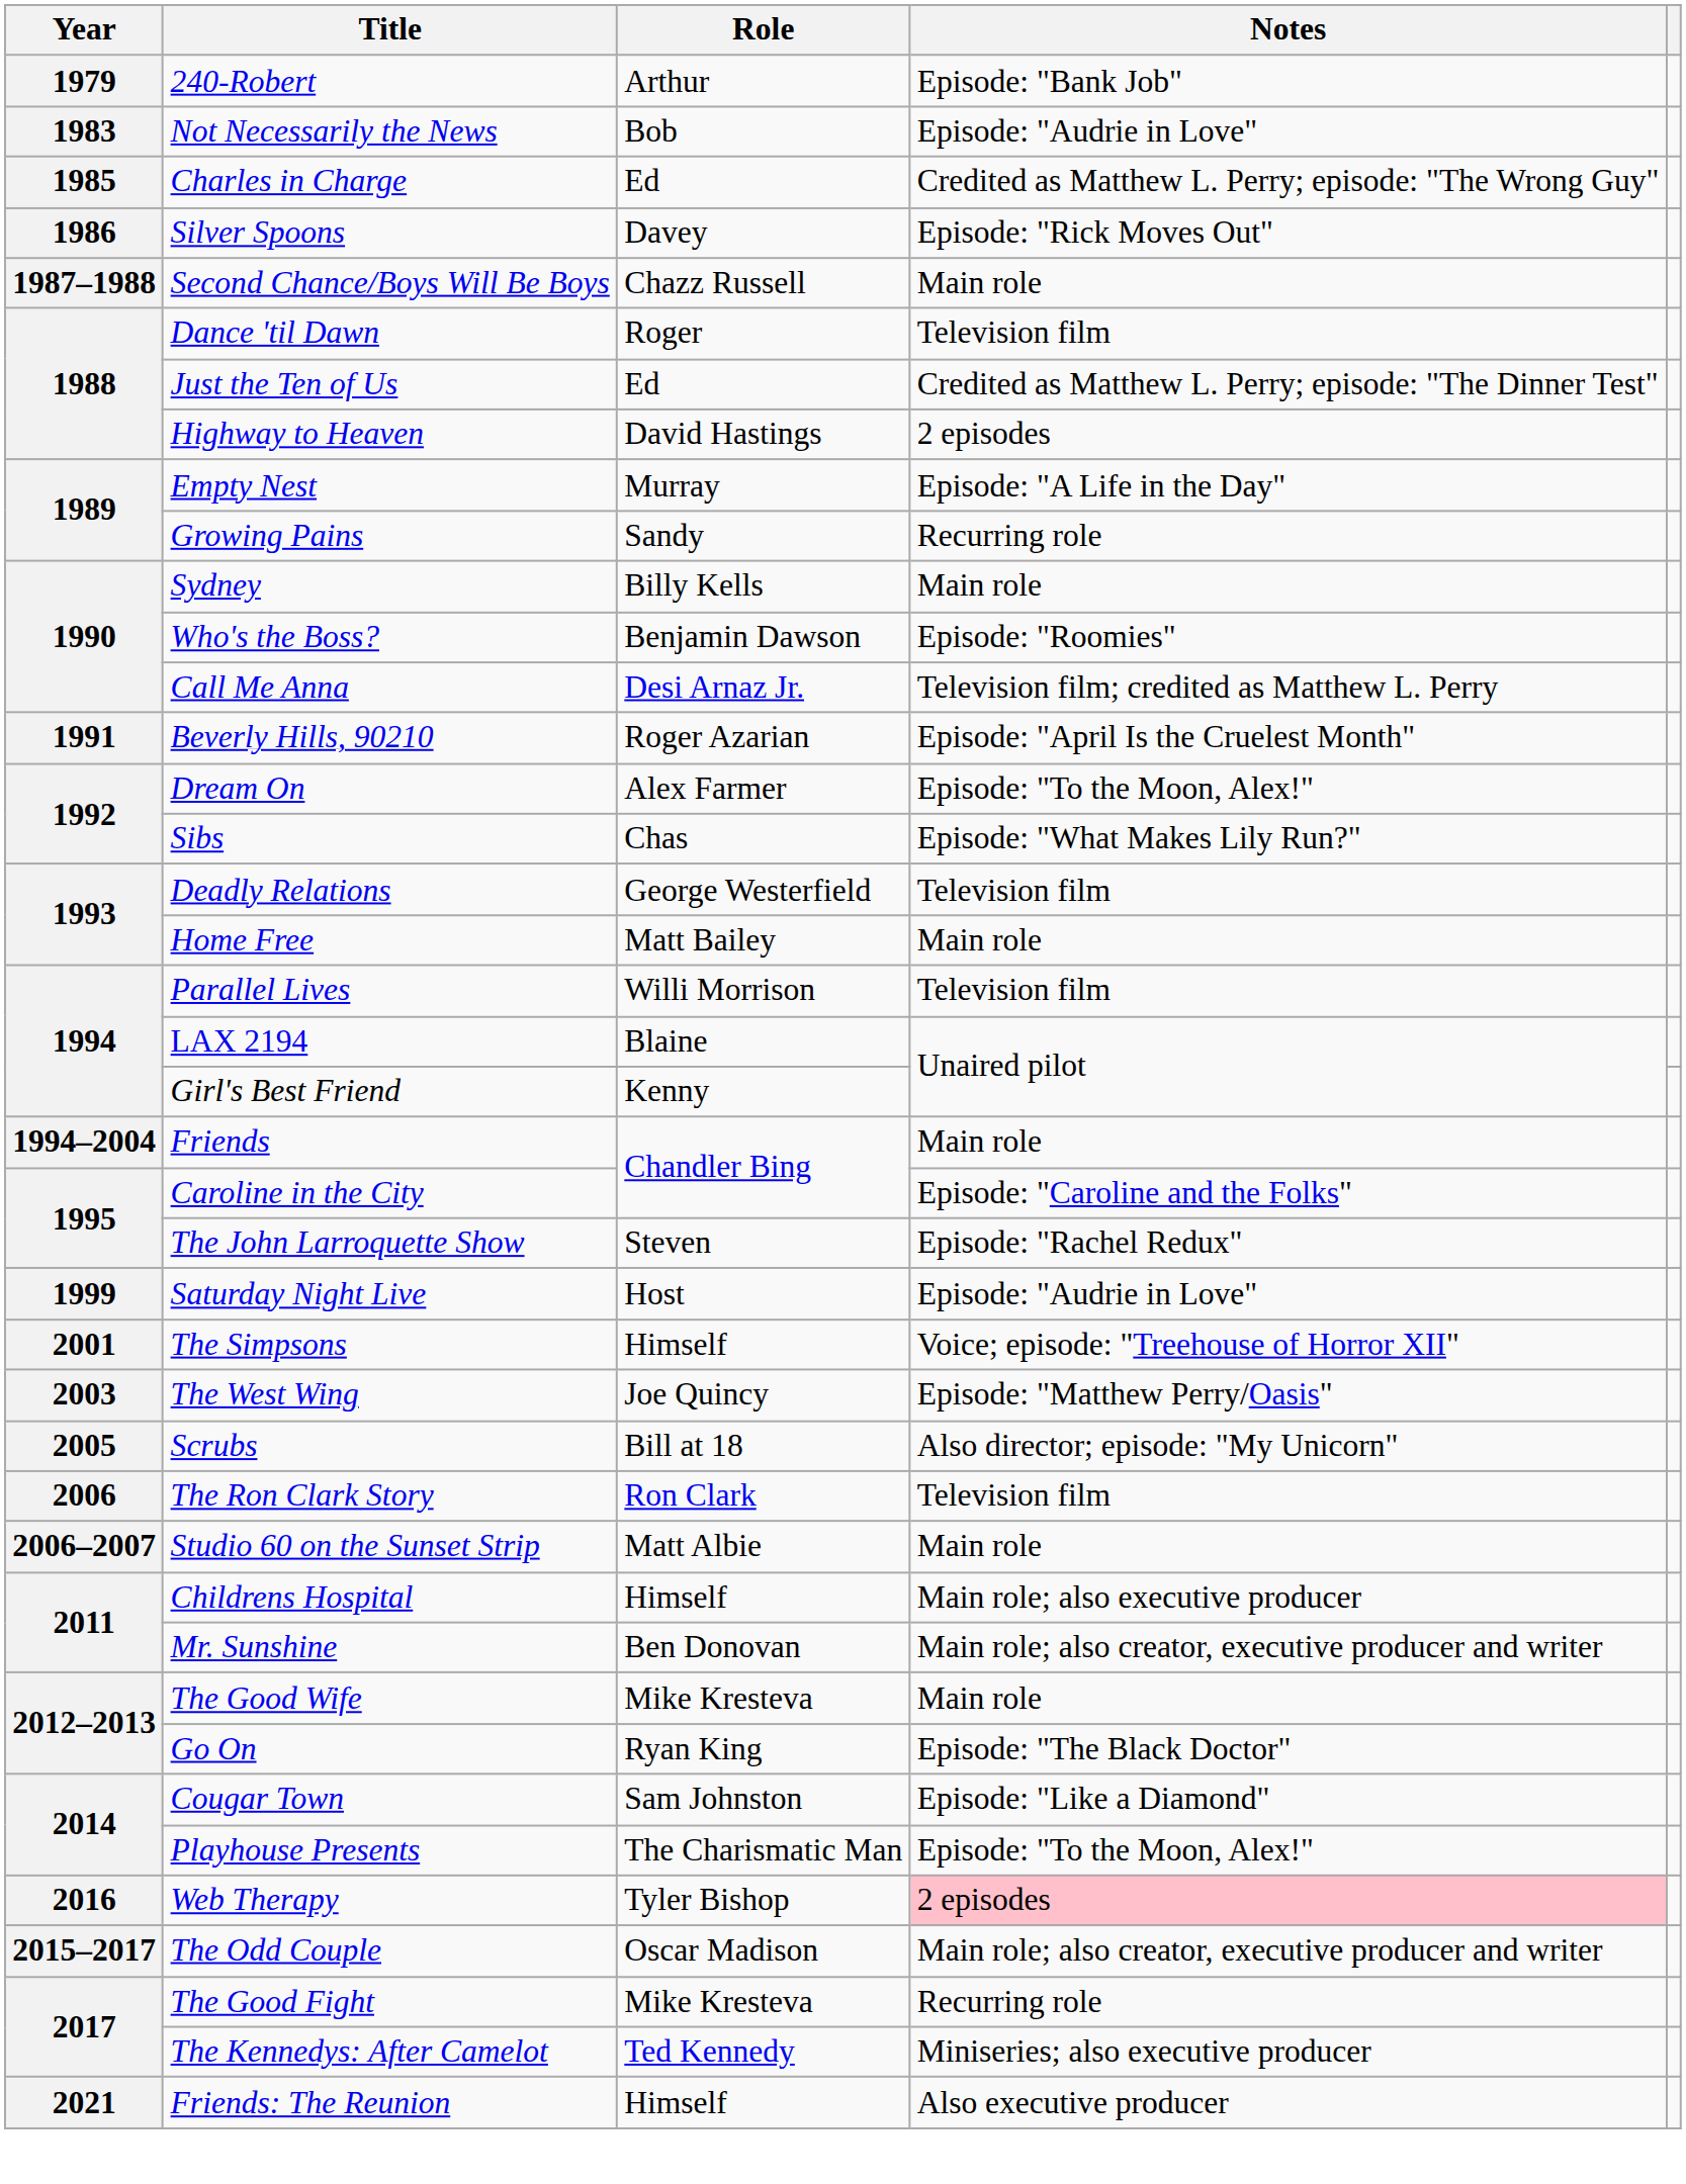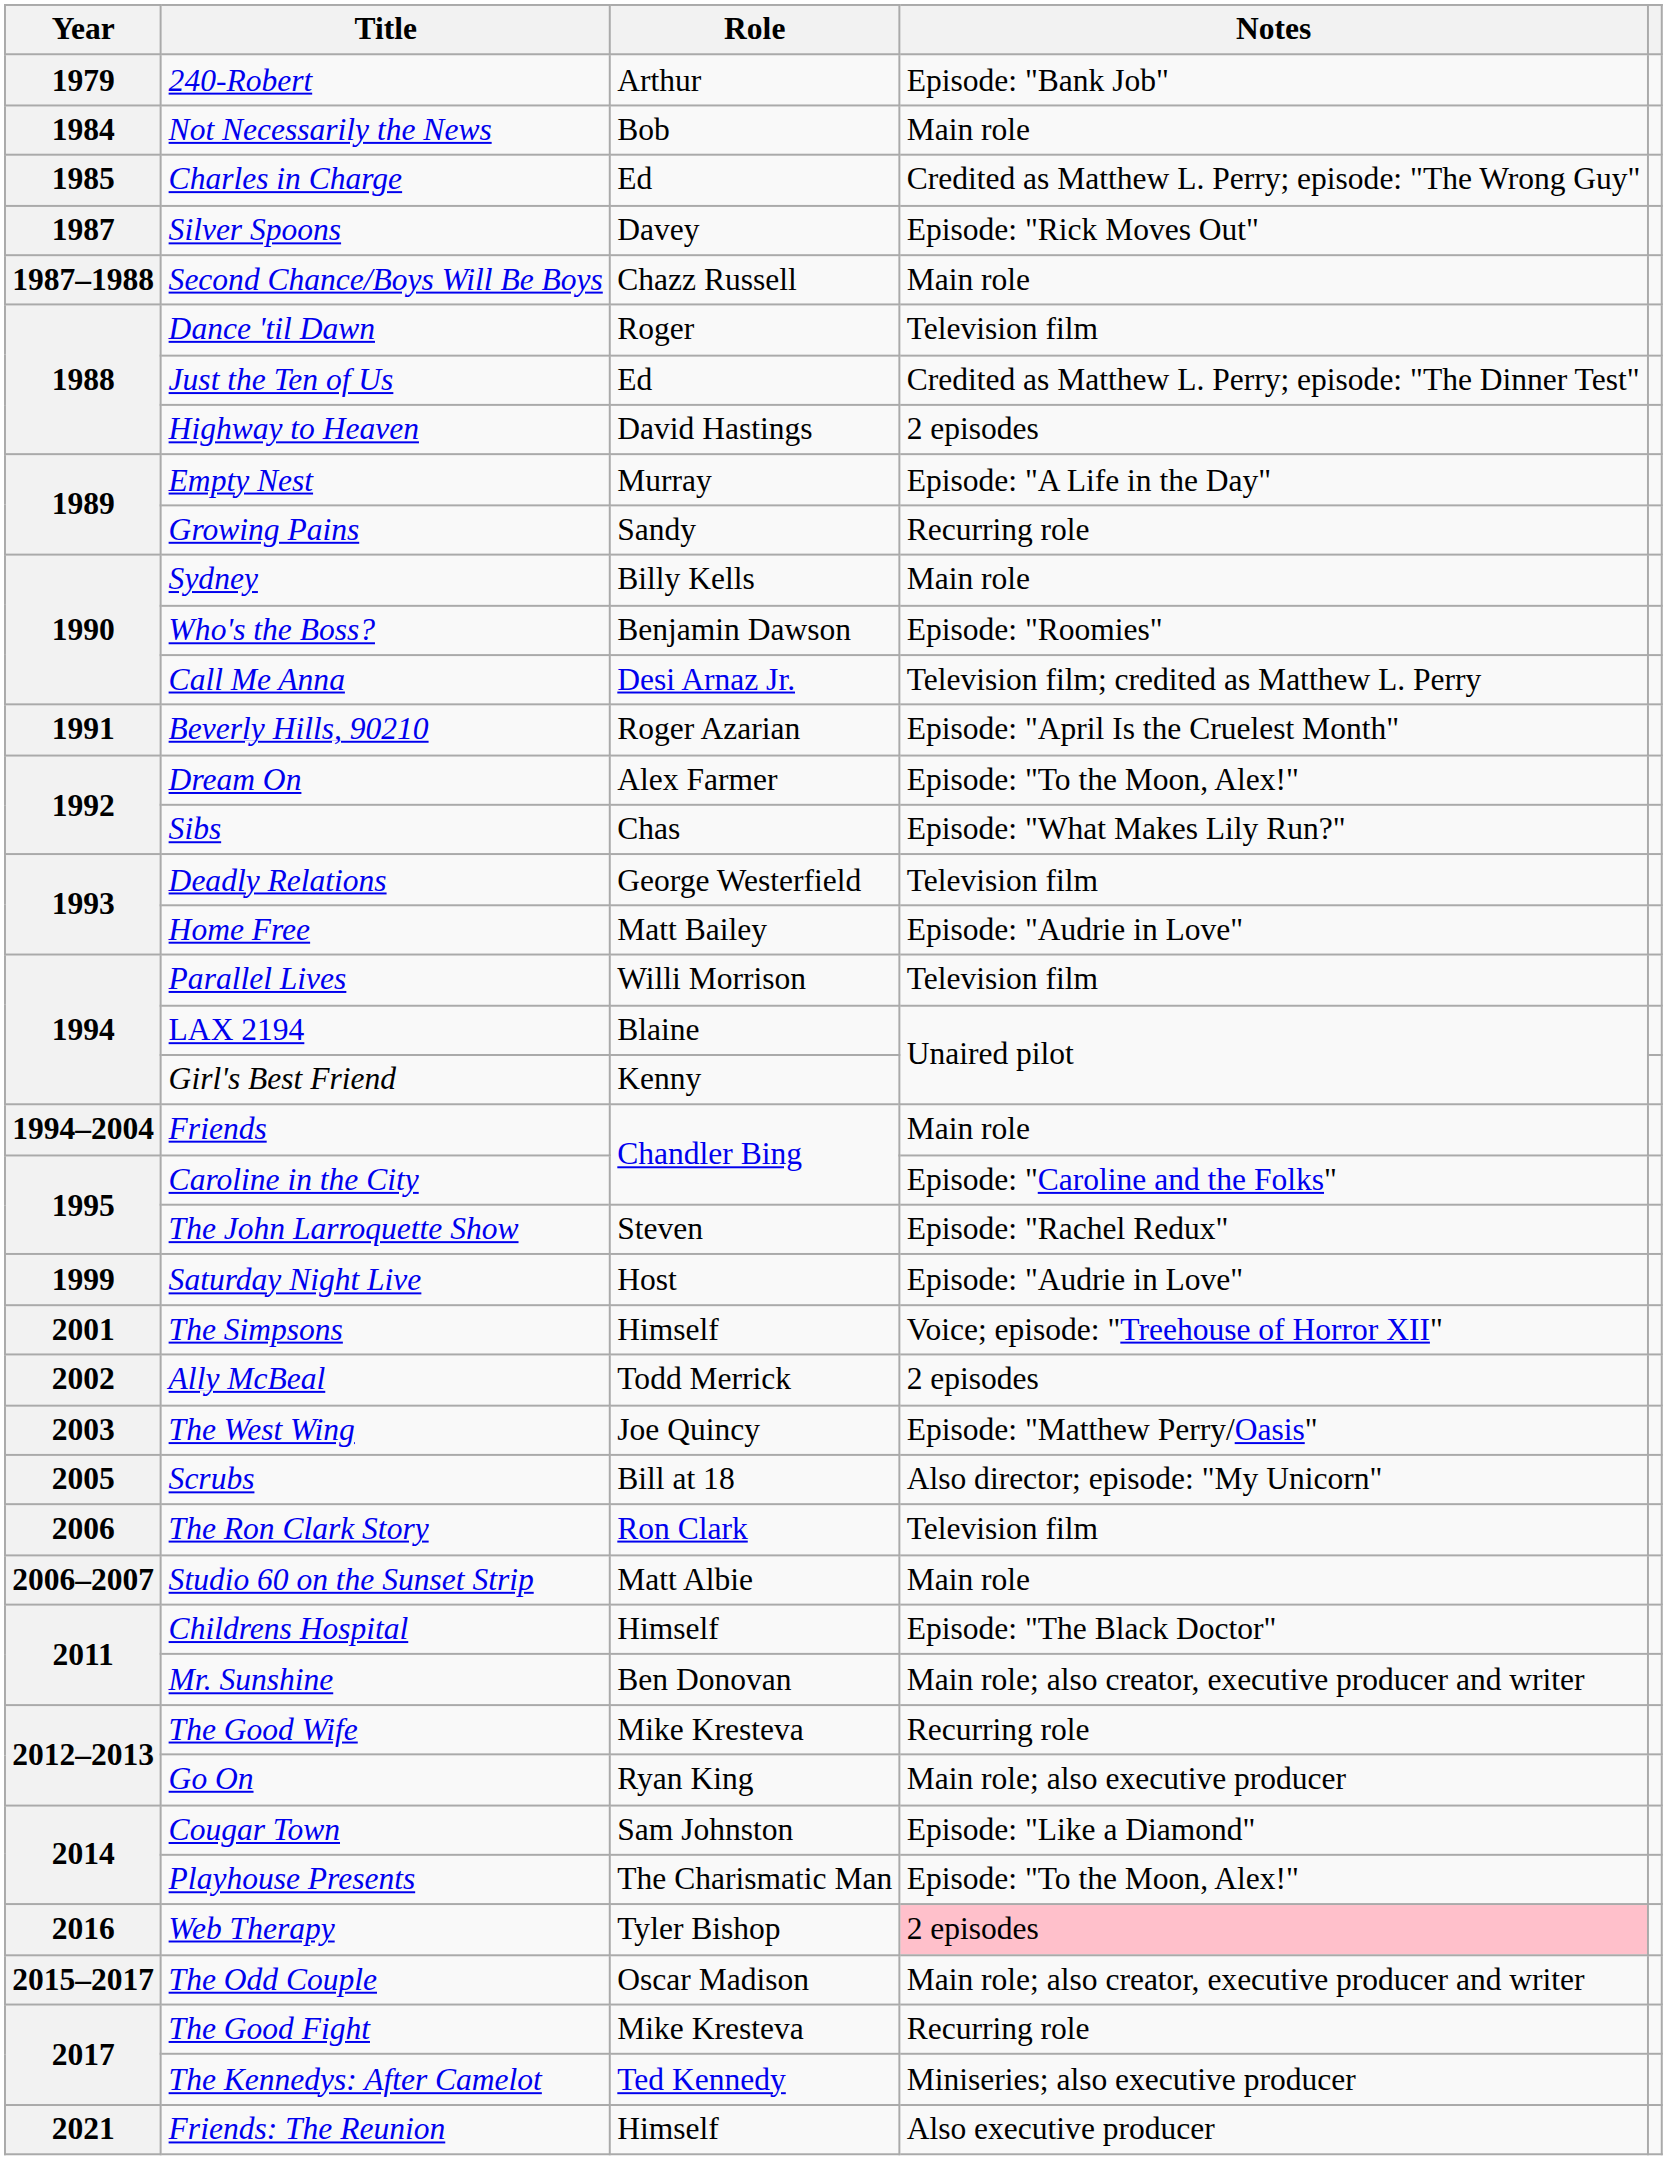Not Necessarily the News | Year: 1983 -> 1984
Not Necessarily the News | Notes: Episode: "Audrie in Love" -> Main role
Silver Spoons | Year: 1986 -> 1987
Home Free | Notes: Main role -> Episode: "Audrie in Love"
+ row: 2002 | Ally McBeal | Todd Merrick | 2 episodes
Childrens Hospital | Notes: Main role; also executive producer -> Episode: "The Black Doctor"
The Good Wife | Notes: Main role -> Recurring role
Go On | Notes: Episode: "The Black Doctor" -> Main role; also executive producer
